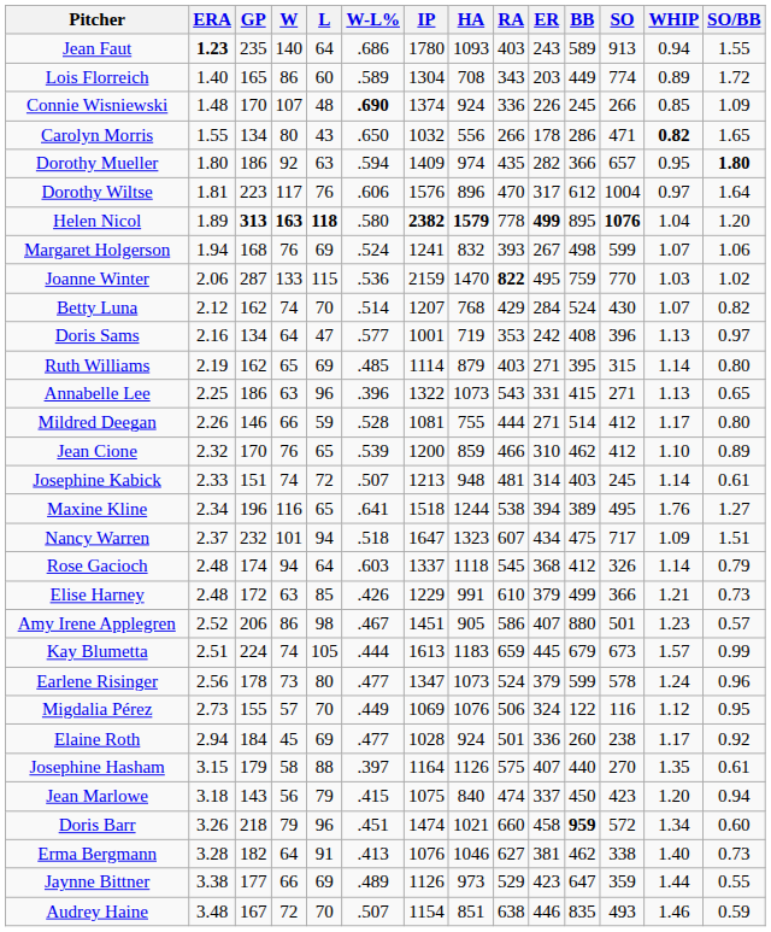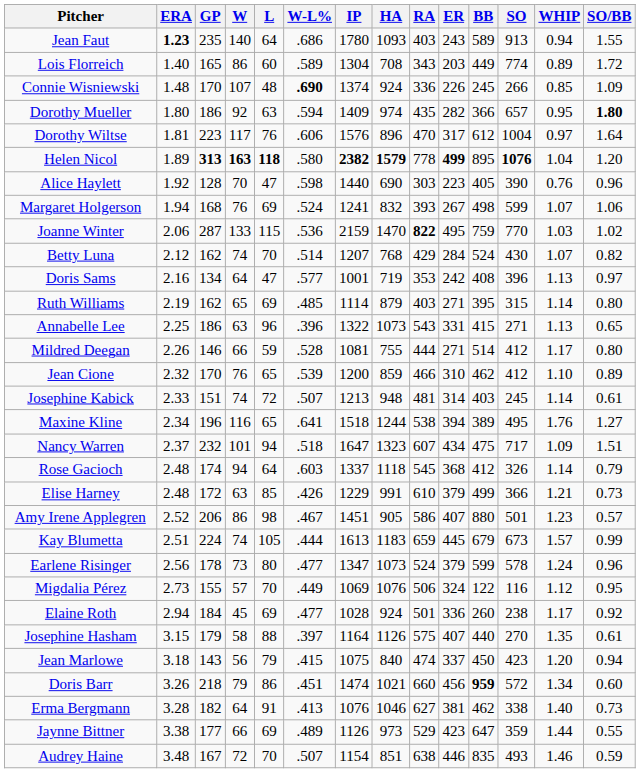- row: Carolyn Morris | 1.55 | 134 | 80 | 43 | .650 | 1032 | 556 | 266 | 178 | 286 | 471 | 0.82 | 1.65
+ row: Alice Haylett | 1.92 | 128 | 70 | 47 | .598 | 1440 | 690 | 303 | 223 | 405 | 390 | 0.76 | 0.96
Doris Barr | L: 96 -> 86
Doris Barr | ER: 458 -> 456
